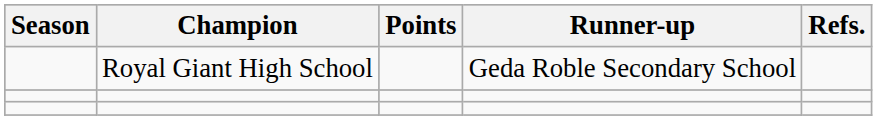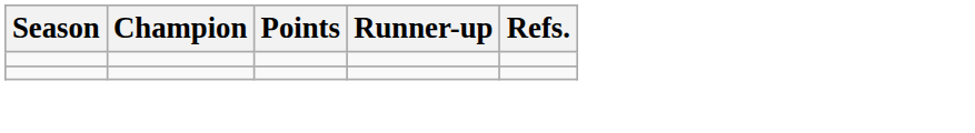- row: Royal Giant High School | Geda Roble Secondary School
